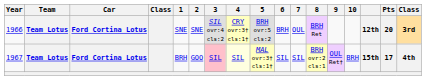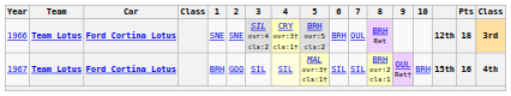1966 | Pts: 20 -> 18
1967 | 3: pink background -> no background
1967 | Pts: 17 -> 16
